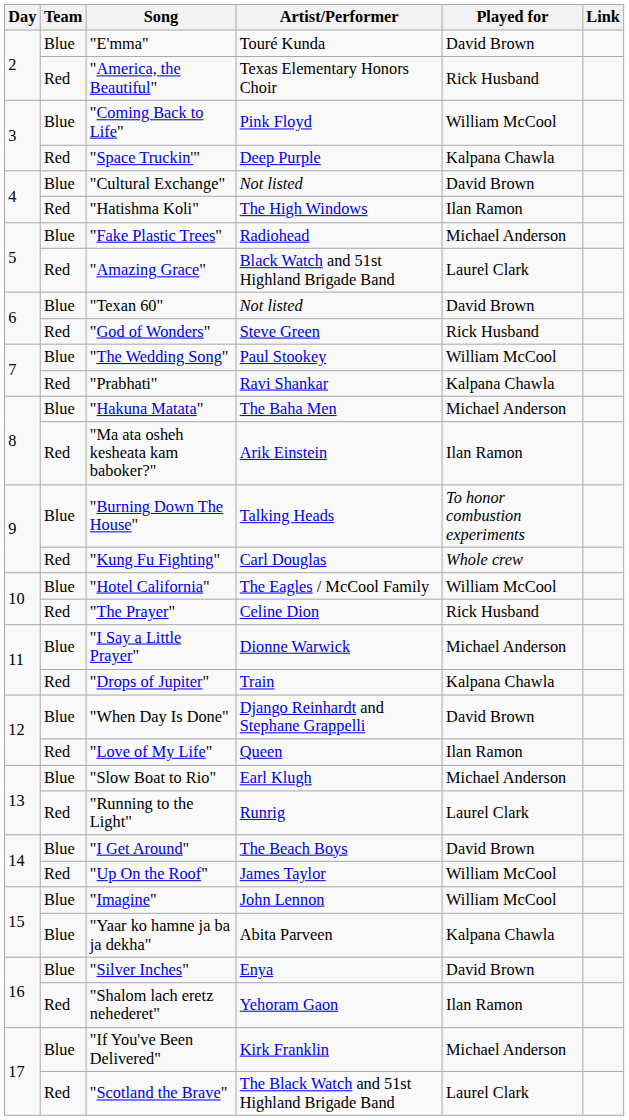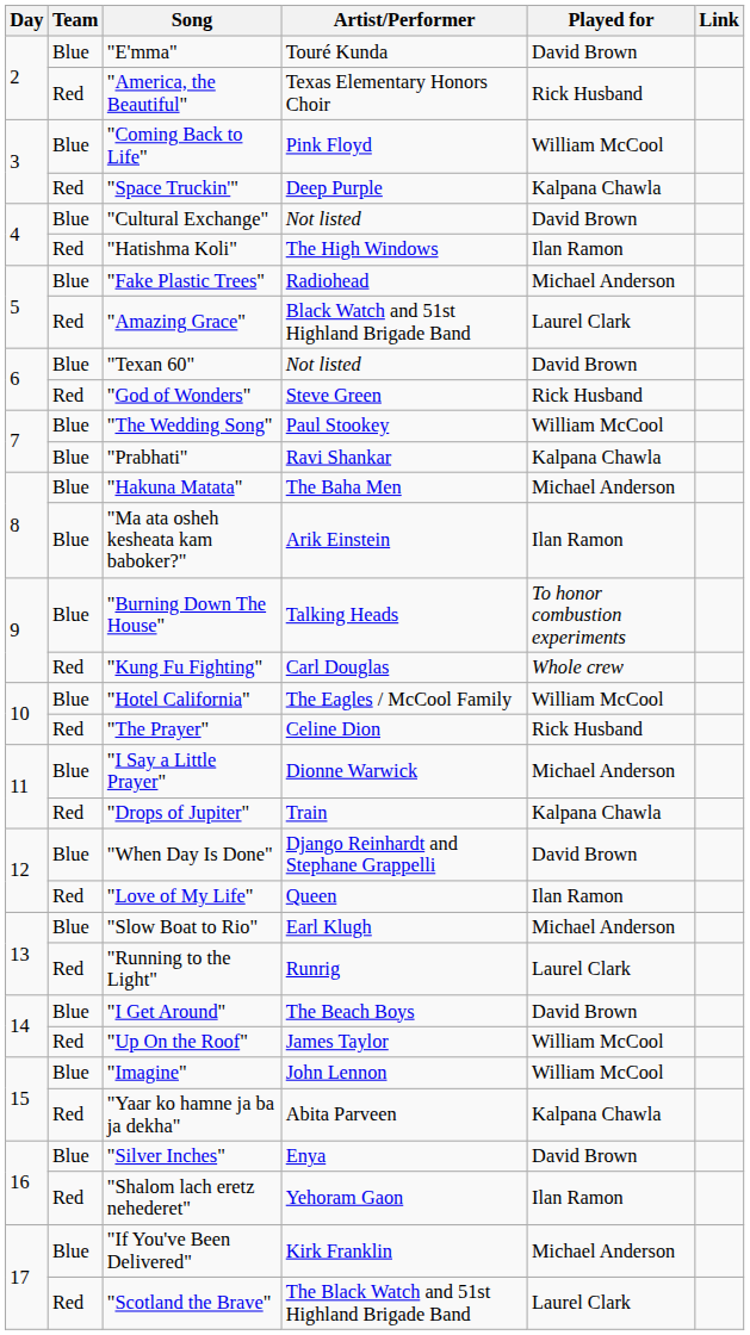"Prabhati" | Team: Red -> Blue
"Ma ata osheh kesheata kam baboker?" | Team: Red -> Blue
"Yaar ko hamne ja ba ja dekha" | Team: Blue -> Red
